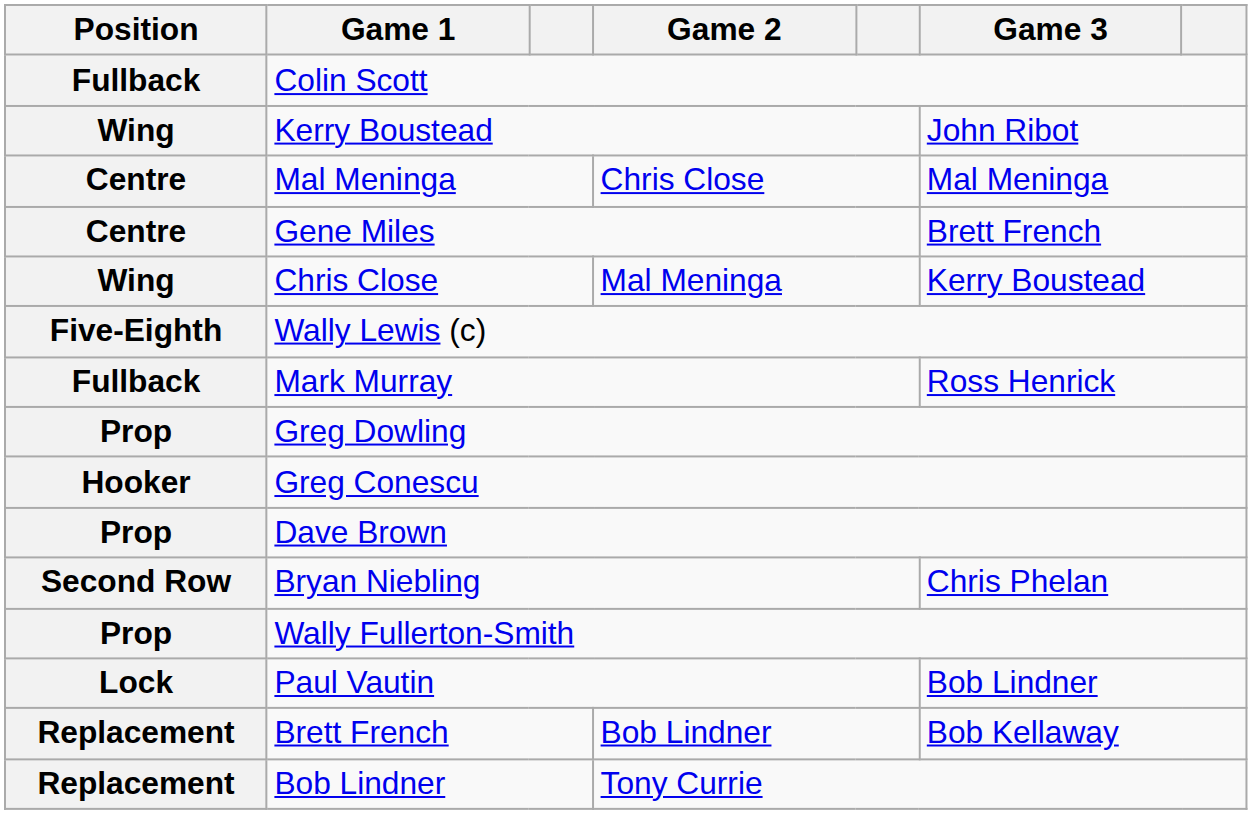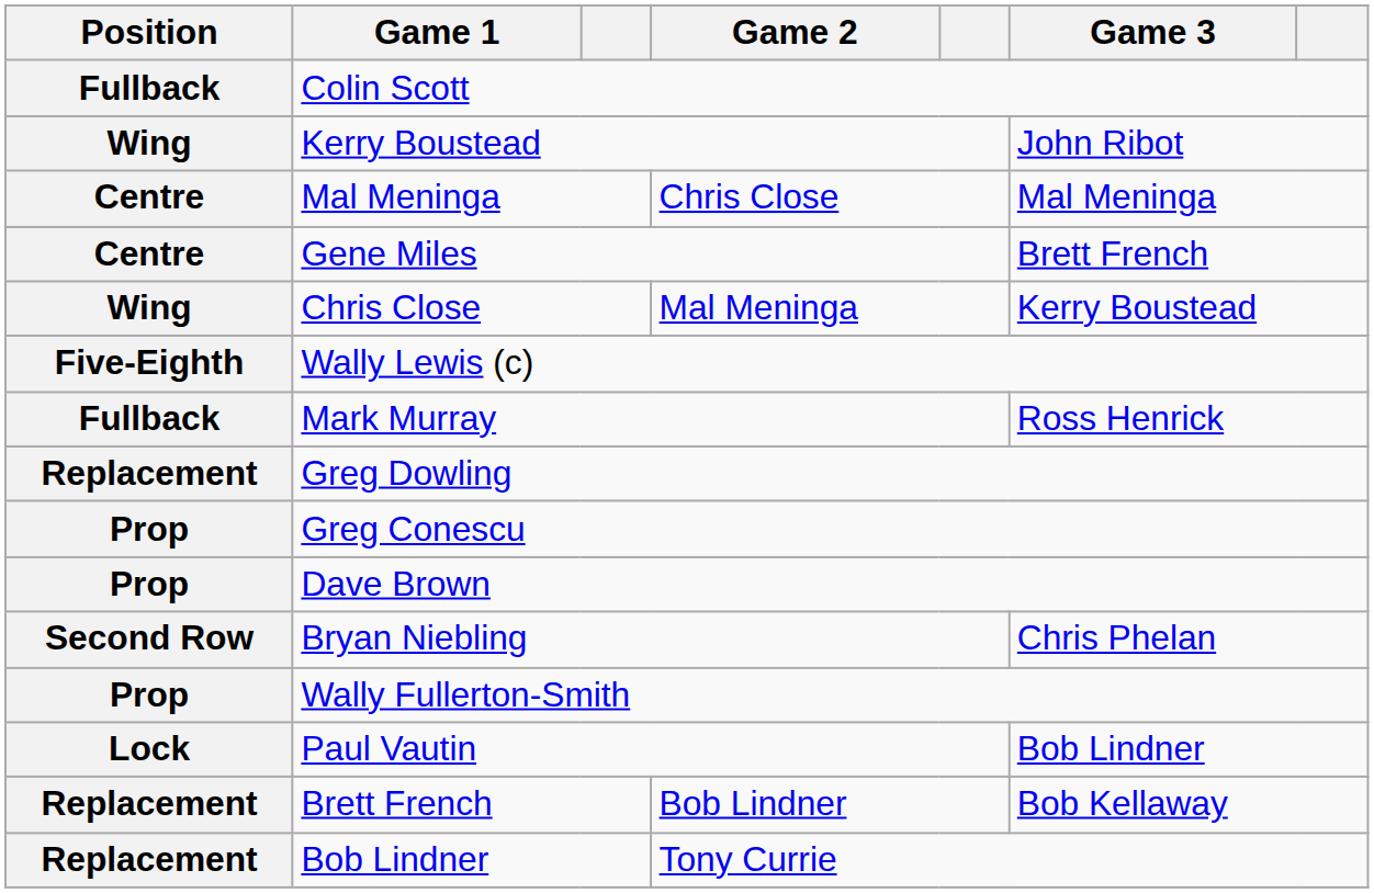Greg Dowling | Position: Prop -> Replacement
Greg Conescu | Position: Hooker -> Prop
